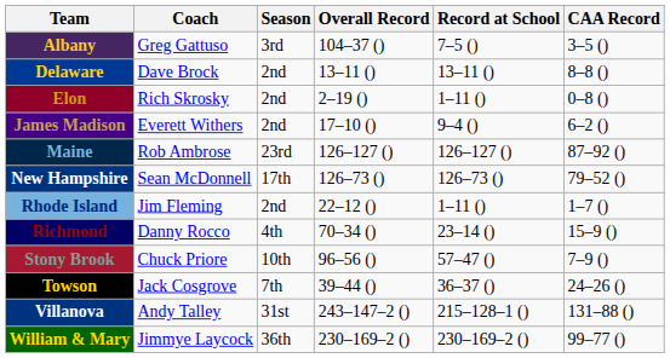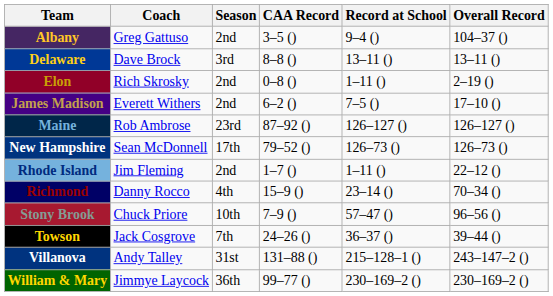columns swapped: Overall Record <-> CAA Record
Albany | Season: 3rd -> 2nd
Albany | Record at School: 7–5 () -> 9–4 ()
Delaware | Season: 2nd -> 3rd
James Madison | Record at School: 9–4 () -> 7–5 ()
